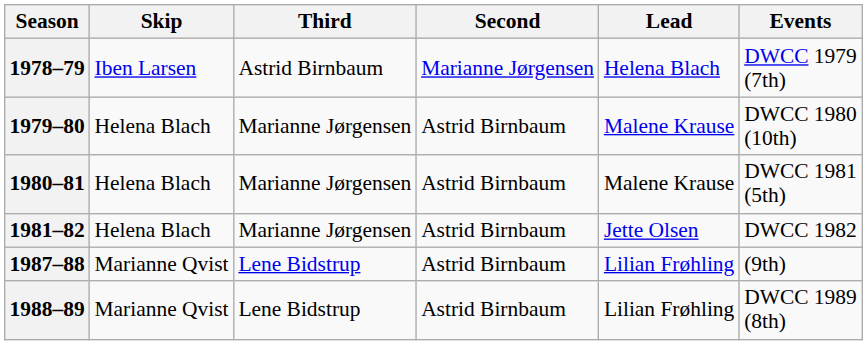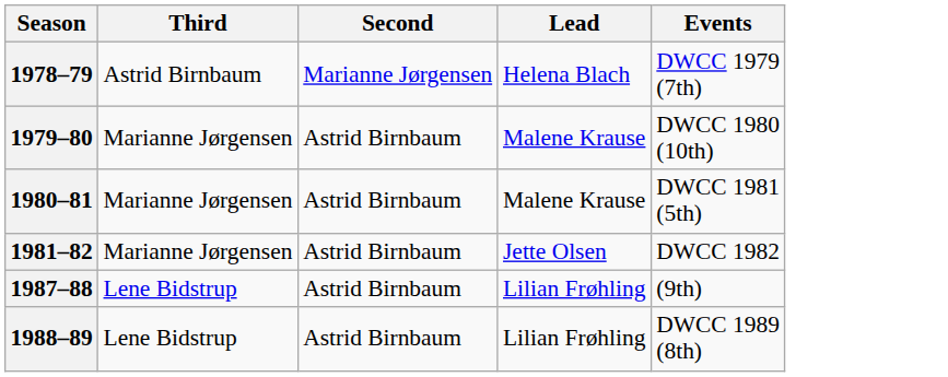- column: Skip | Iben Larsen | Helena Blach | Helena Blach | Helena Blach | Marianne Qvist | Marianne Qvist
